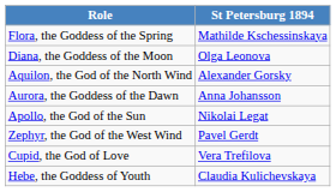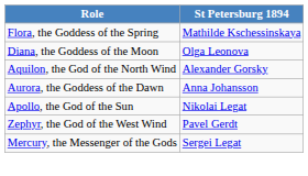- row: Cupid, the God of Love | Vera Trefilova
+ row: Mercury, the Messenger of the Gods | Sergei Legat
- row: Hebe, the Goddess of Youth | Claudia Kulichevskaya
